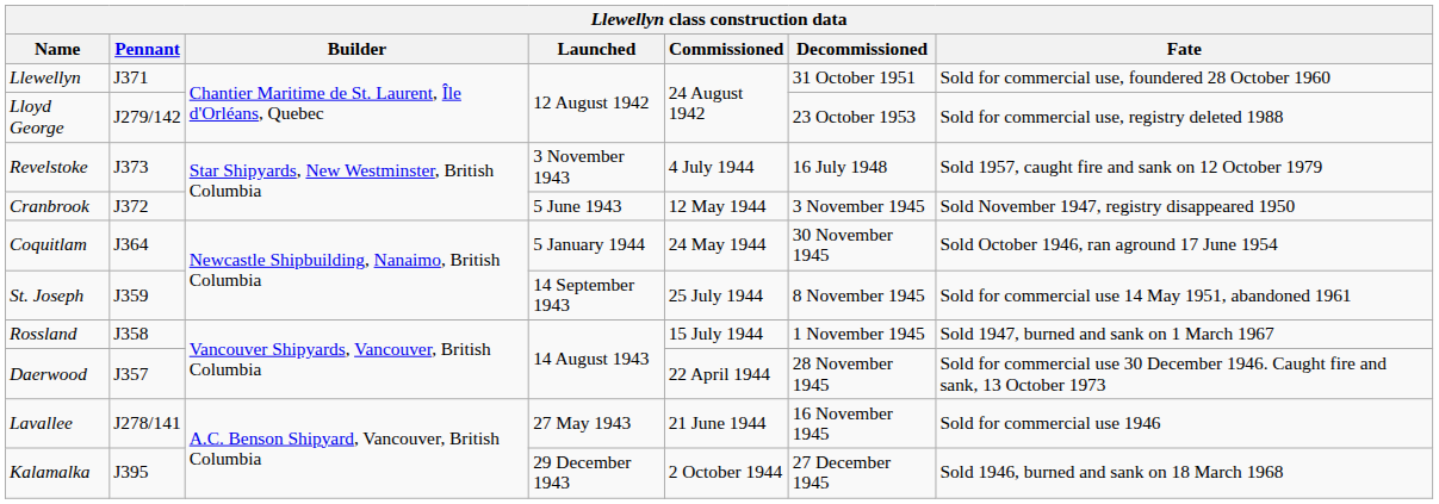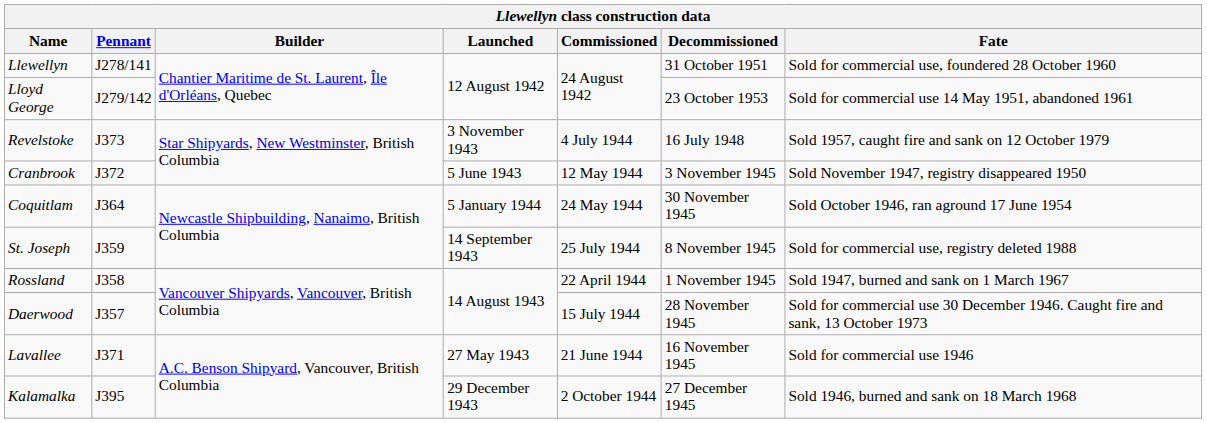Llewellyn | Pennant: J371 -> J278/141
Lloyd George | Fate: Sold for commercial use, registry deleted 1988 -> Sold for commercial use 14 May 1951, abandoned 1961
St. Joseph | Fate: Sold for commercial use 14 May 1951, abandoned 1961 -> Sold for commercial use, registry deleted 1988
Rossland | Commissioned: 15 July 1944 -> 22 April 1944
Daerwood | Commissioned: 22 April 1944 -> 15 July 1944
Lavallee | Pennant: J278/141 -> J371
